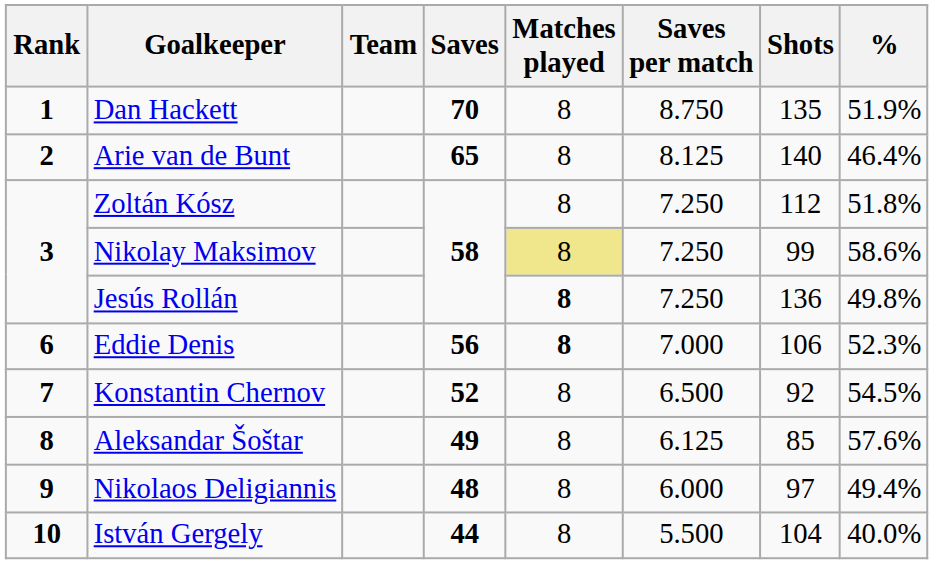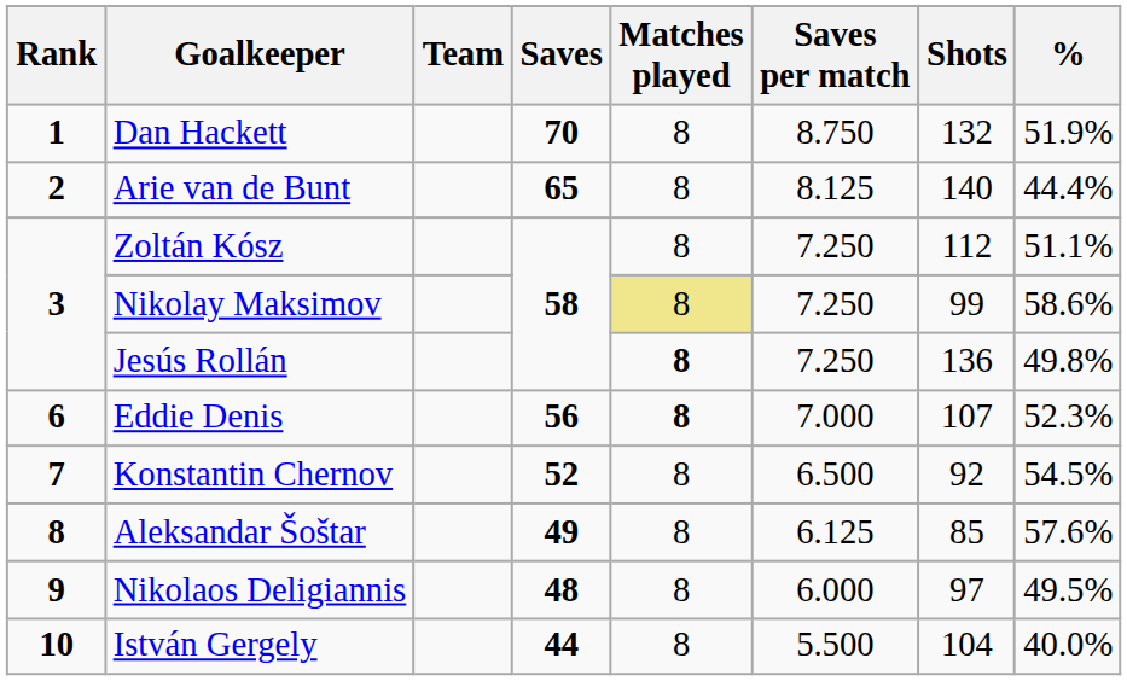Dan Hackett | Shots: 135 -> 132
Arie van de Bunt | %: 46.4% -> 44.4%
Zoltán Kósz | %: 51.8% -> 51.1%
Eddie Denis | Shots: 106 -> 107
Nikolaos Deligiannis | %: 49.4% -> 49.5%
